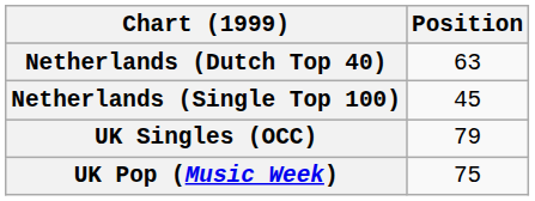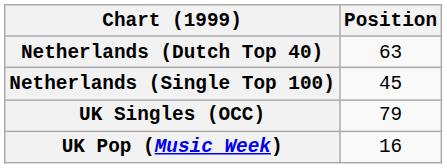UK Pop (Music Week) | Position: 75 -> 16
